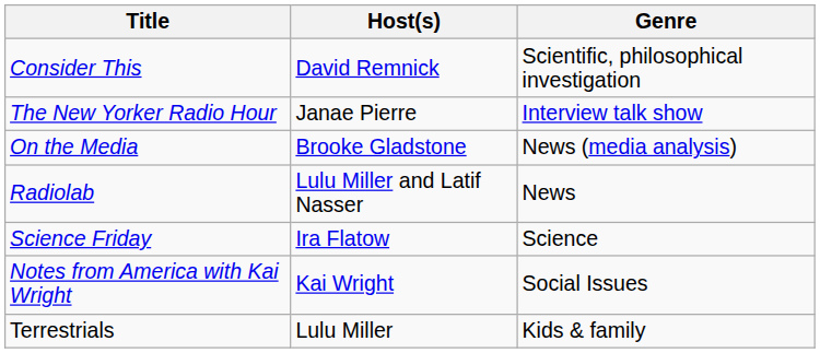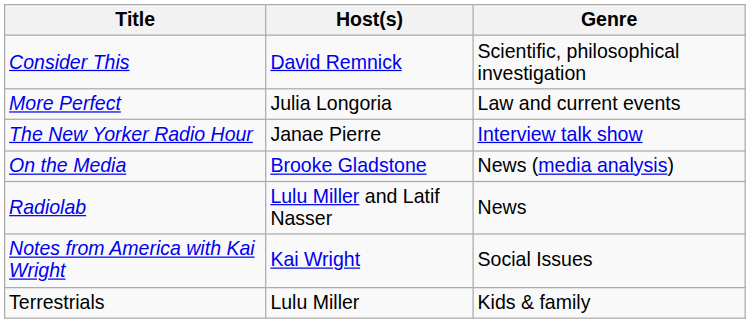+ row: More Perfect | Julia Longoria | Law and current events
- row: Science Friday | Ira Flatow | Science
